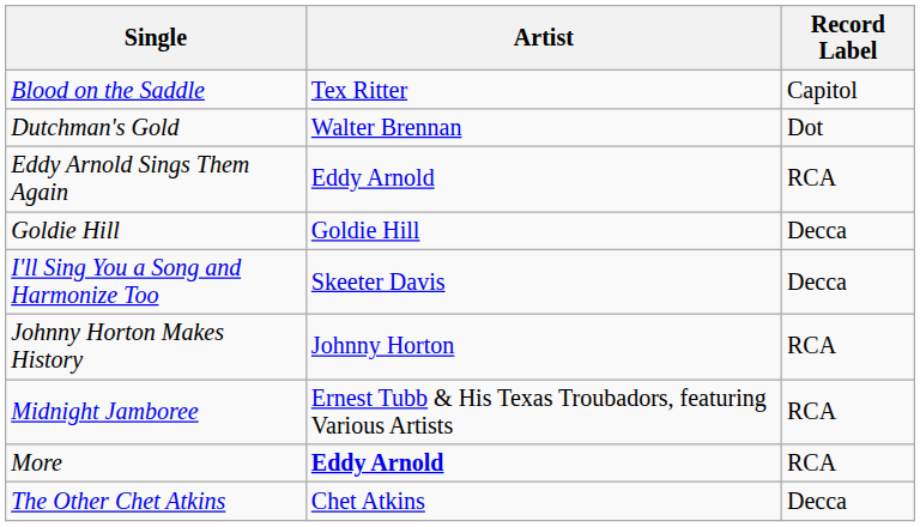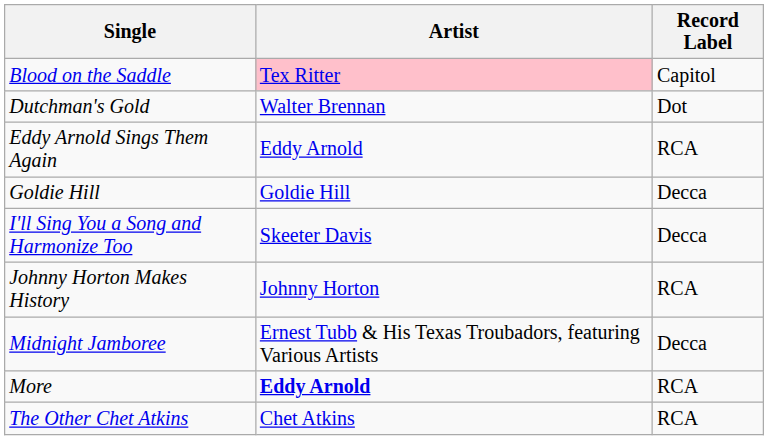Blood on the Saddle | Artist: no background -> pink background
Midnight Jamboree | Record Label: RCA -> Decca
The Other Chet Atkins | Record Label: Decca -> RCA
